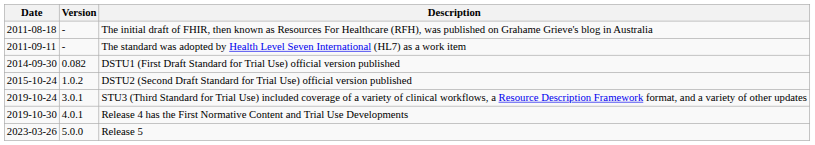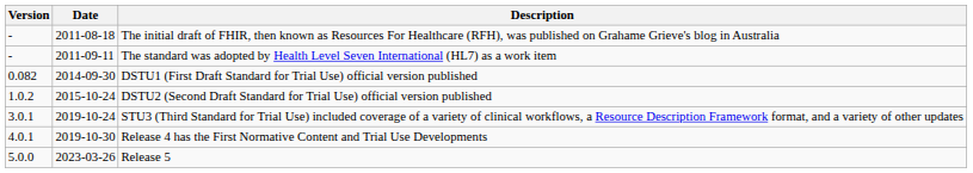columns swapped: Date <-> Version
